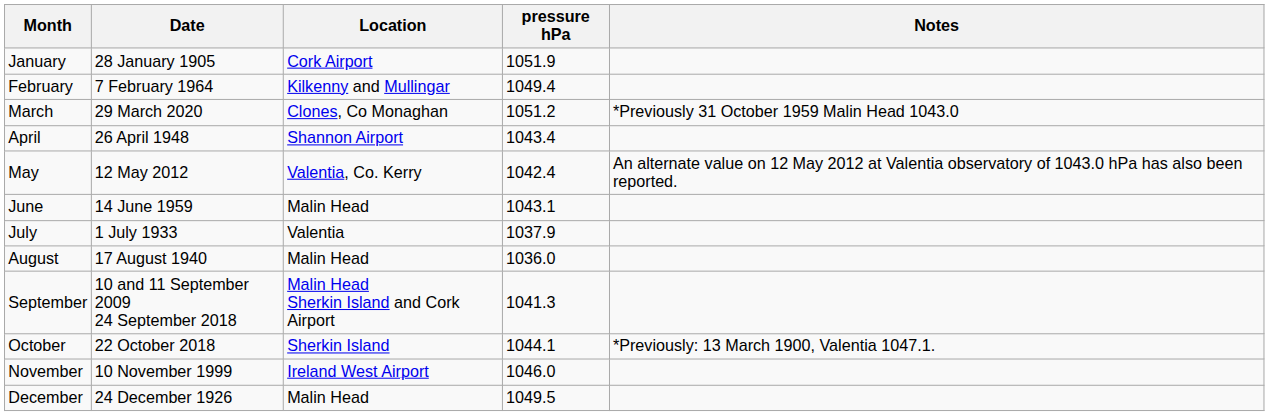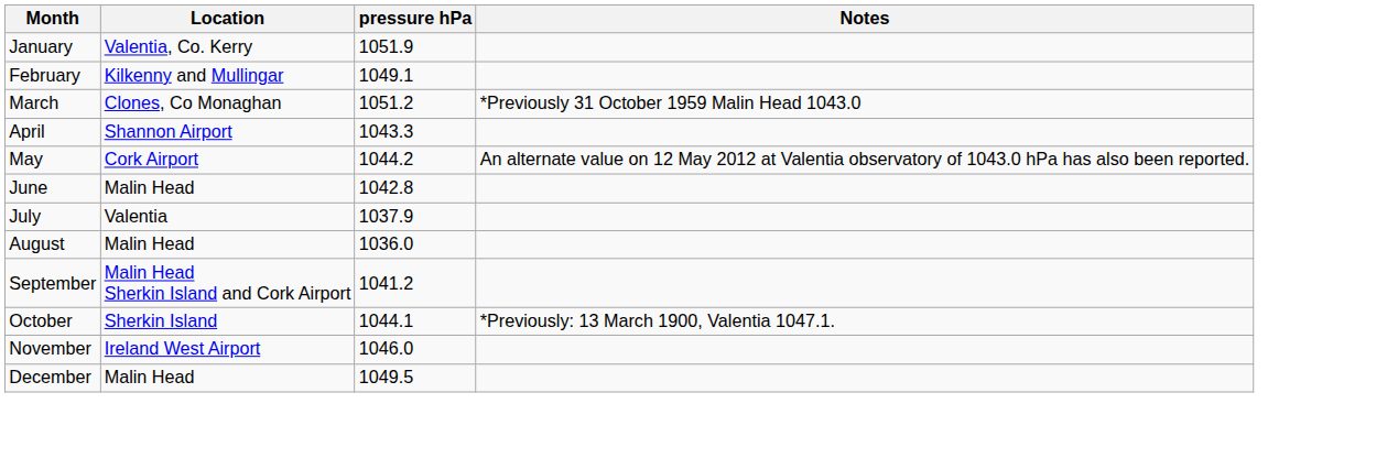- column: Date | 28 January 1905 | 7 February 1964 | 29 March 2020 | 26 April 1948 | 12 May 2012 | 14 June 1959 | 1 July 1933 | 17 August 1940 | 10 and 11 September 2009 24 September 2018 | 22 October 2018 | 10 November 1999 | 24 December 1926
January | Location: Cork Airport -> Valentia, Co. Kerry
February | pressure hPa: 1049.4 -> 1049.1
April | pressure hPa: 1043.4 -> 1043.3
May | Location: Valentia, Co. Kerry -> Cork Airport
May | pressure hPa: 1042.4 -> 1044.2
June | pressure hPa: 1043.1 -> 1042.8
September | pressure hPa: 1041.3 -> 1041.2
